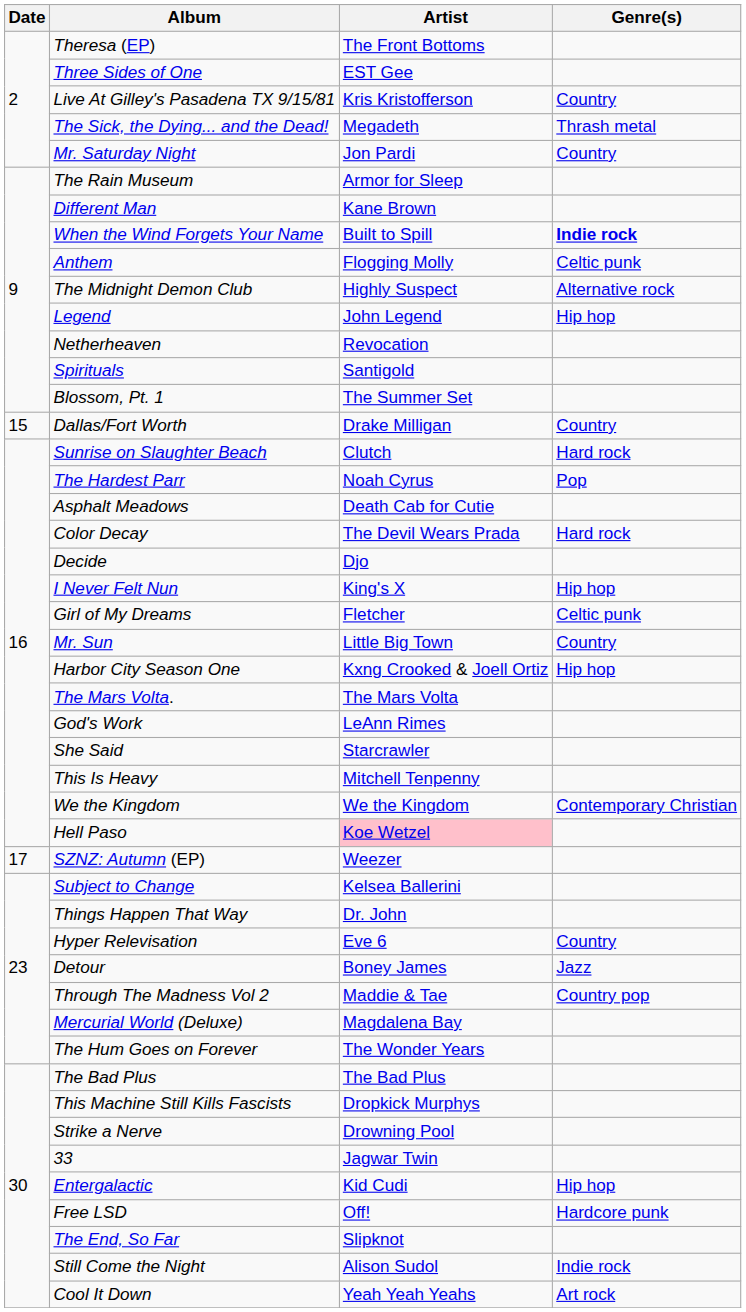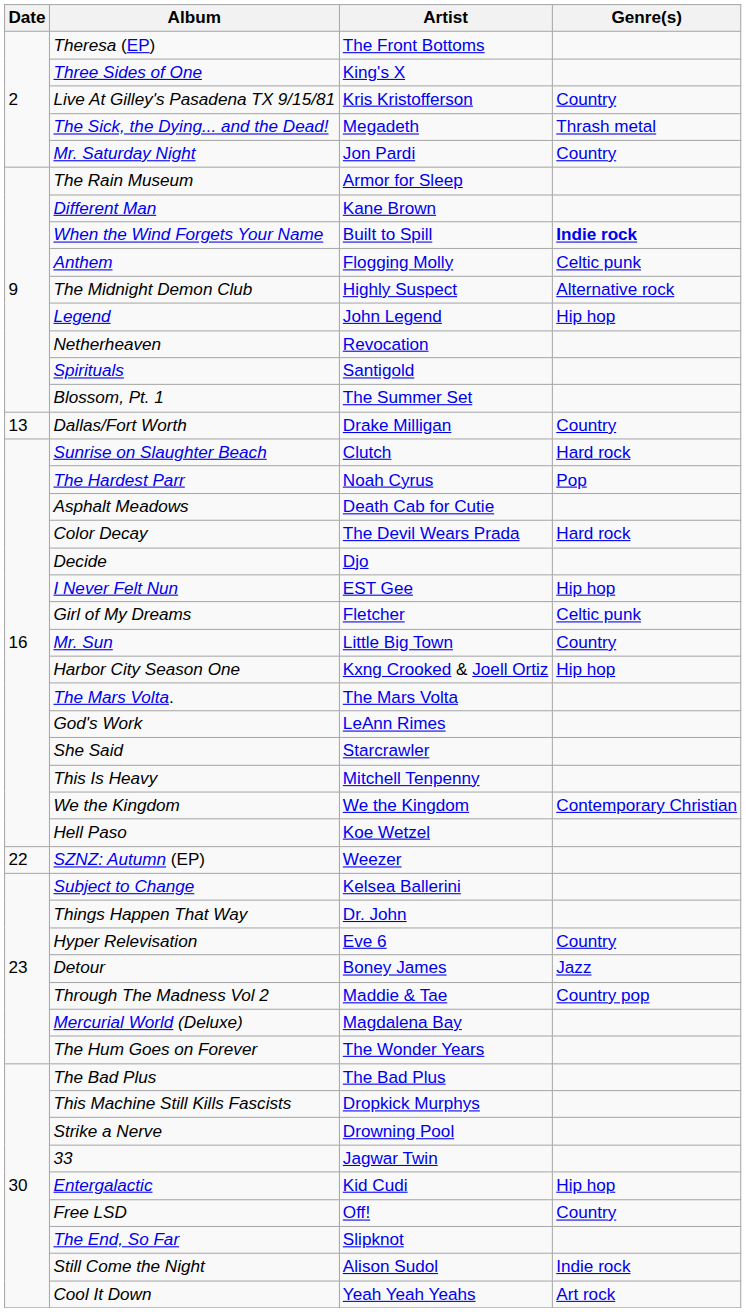Three Sides of One | Artist: EST Gee -> King's X
Dallas/Fort Worth | Date: 15 -> 13
I Never Felt Nun | Artist: King's X -> EST Gee
Hell Paso | Artist: pink background -> no background
SZNZ: Autumn (EP) | Date: 17 -> 22
Free LSD | Genre(s): Hardcore punk -> Country
